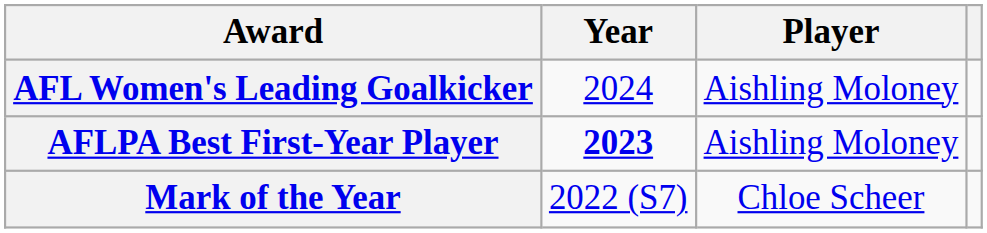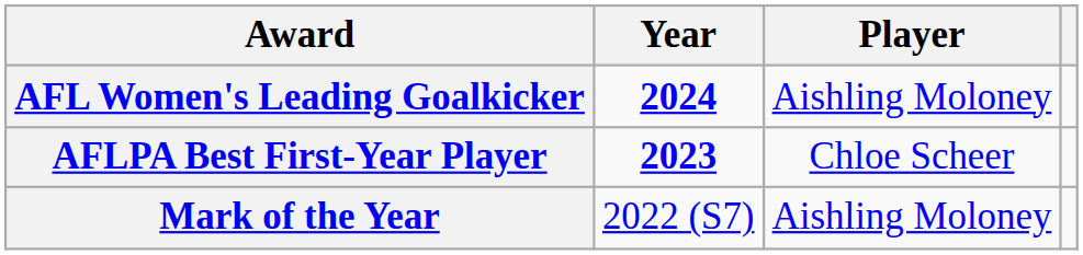AFL Women's Leading Goalkicker | Year: normal -> bold
AFLPA Best First-Year Player | Player: Aishling Moloney -> Chloe Scheer
Mark of the Year | Player: Chloe Scheer -> Aishling Moloney
